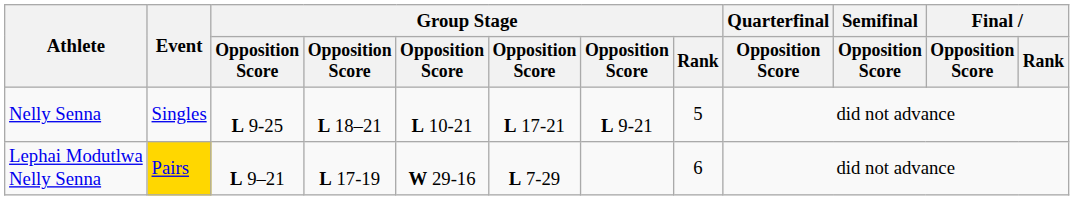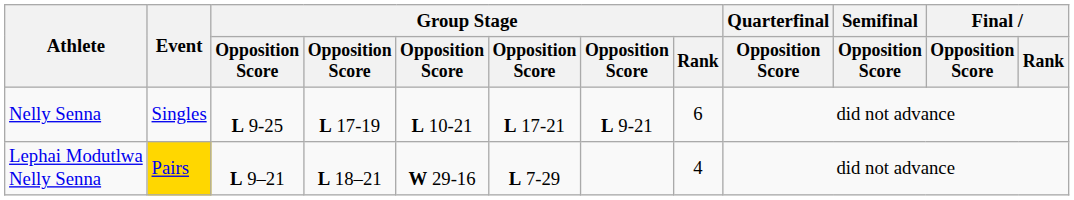Nelly Senna | column 4: L 18–21 -> L 17-19
Nelly Senna | Group Stage / Rank: 5 -> 6
Lephai Modutlwa Nelly Senna | column 4: L 17-19 -> L 18–21
Lephai Modutlwa Nelly Senna | Group Stage / Rank: 6 -> 4
